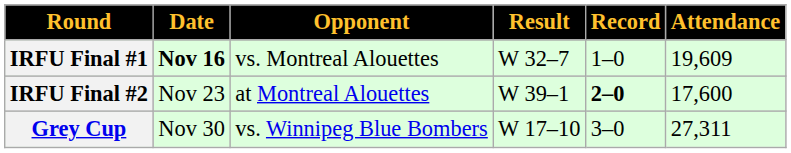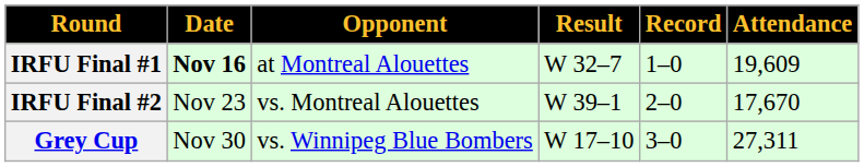IRFU Final #1 | Opponent: vs. Montreal Alouettes -> at Montreal Alouettes
IRFU Final #2 | Opponent: at Montreal Alouettes -> vs. Montreal Alouettes
IRFU Final #2 | Record: bold -> normal
IRFU Final #2 | Attendance: 17,600 -> 17,670
